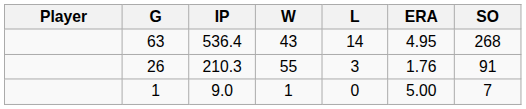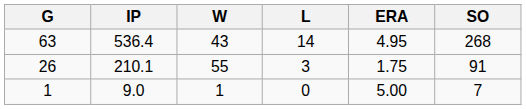- column: Player
26 | IP: 210.3 -> 210.1
26 | ERA: 1.76 -> 1.75
